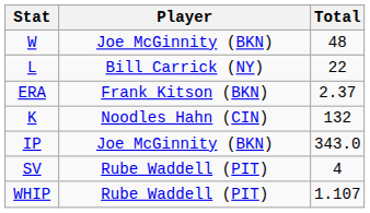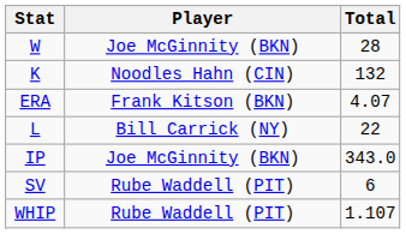W | Total: 48 -> 28
rows swapped: L <-> K
ERA | Total: 2.37 -> 4.07
SV | Total: 4 -> 6
